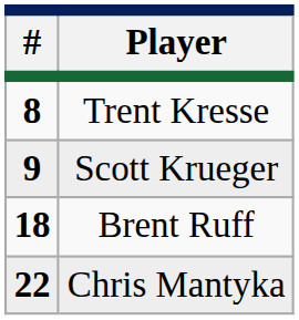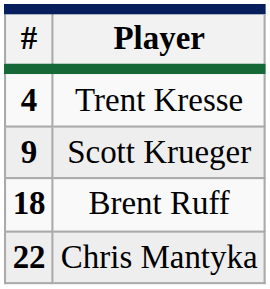Trent Kresse | #: 8 -> 4
